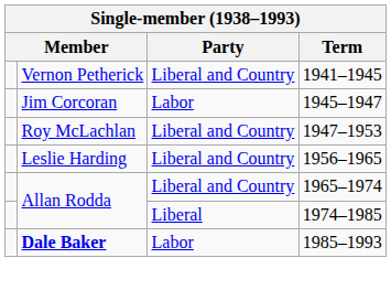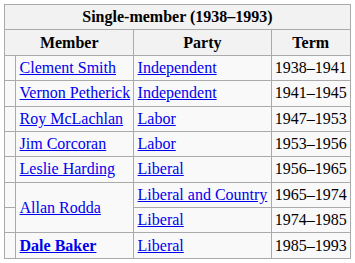+ row: Clement Smith | Independent | 1938–1941
1941–1945 | Party: Liberal and Country -> Independent
- row: Jim Corcoran | Labor | 1945–1947
1947–1953 | Party: Liberal and Country -> Labor
+ row: Jim Corcoran | Labor | 1953–1956
1956–1965 | Party: Liberal and Country -> Liberal
1985–1993 | Party: Labor -> Liberal
